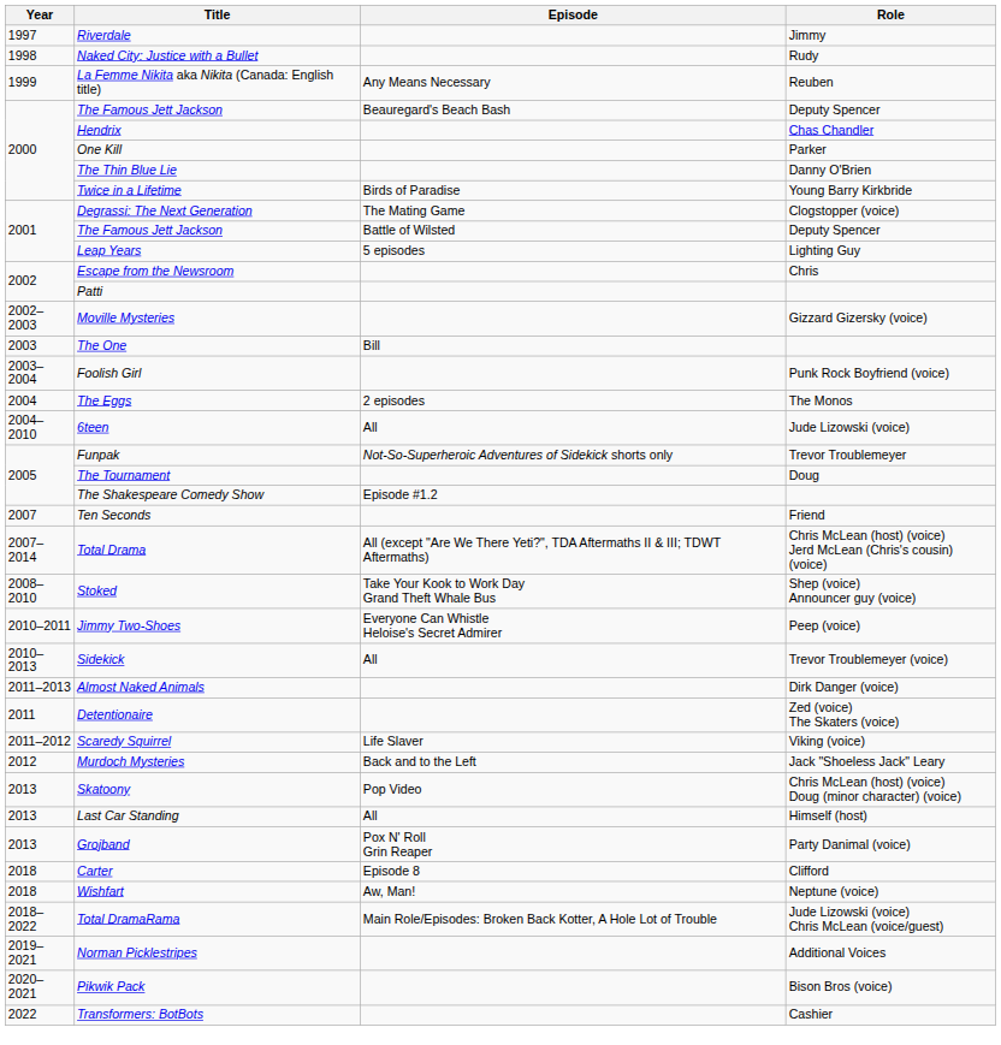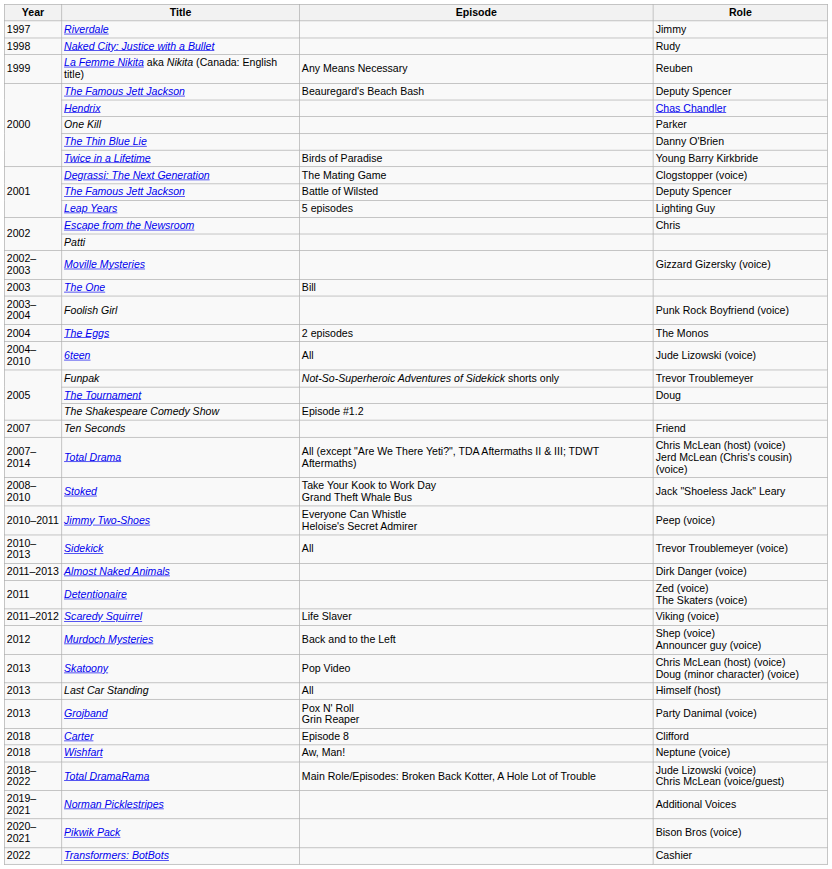Stoked | Role: Shep (voice) Announcer guy (voice) -> Jack "Shoeless Jack" Leary
Murdoch Mysteries | Role: Jack "Shoeless Jack" Leary -> Shep (voice) Announcer guy (voice)
